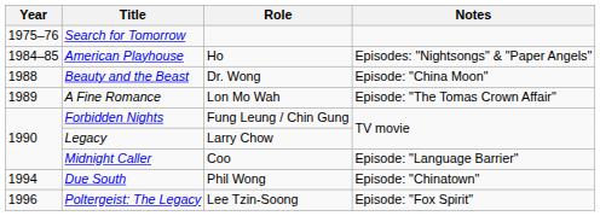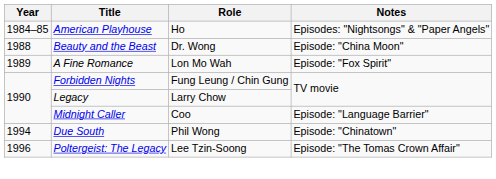- row: 1975–76 | Search for Tomorrow
A Fine Romance | Notes: Episode: "The Tomas Crown Affair" -> Episode: "Fox Spirit"
Poltergeist: The Legacy | Notes: Episode: "Fox Spirit" -> Episode: "The Tomas Crown Affair"
